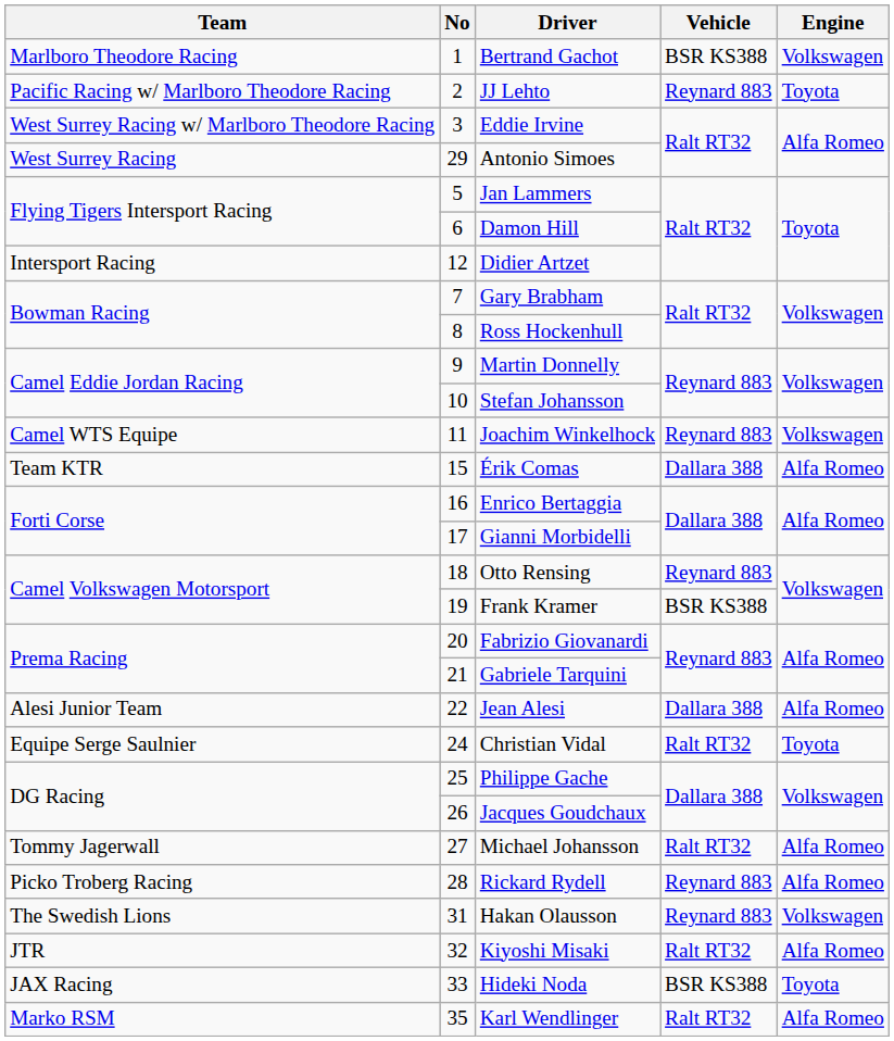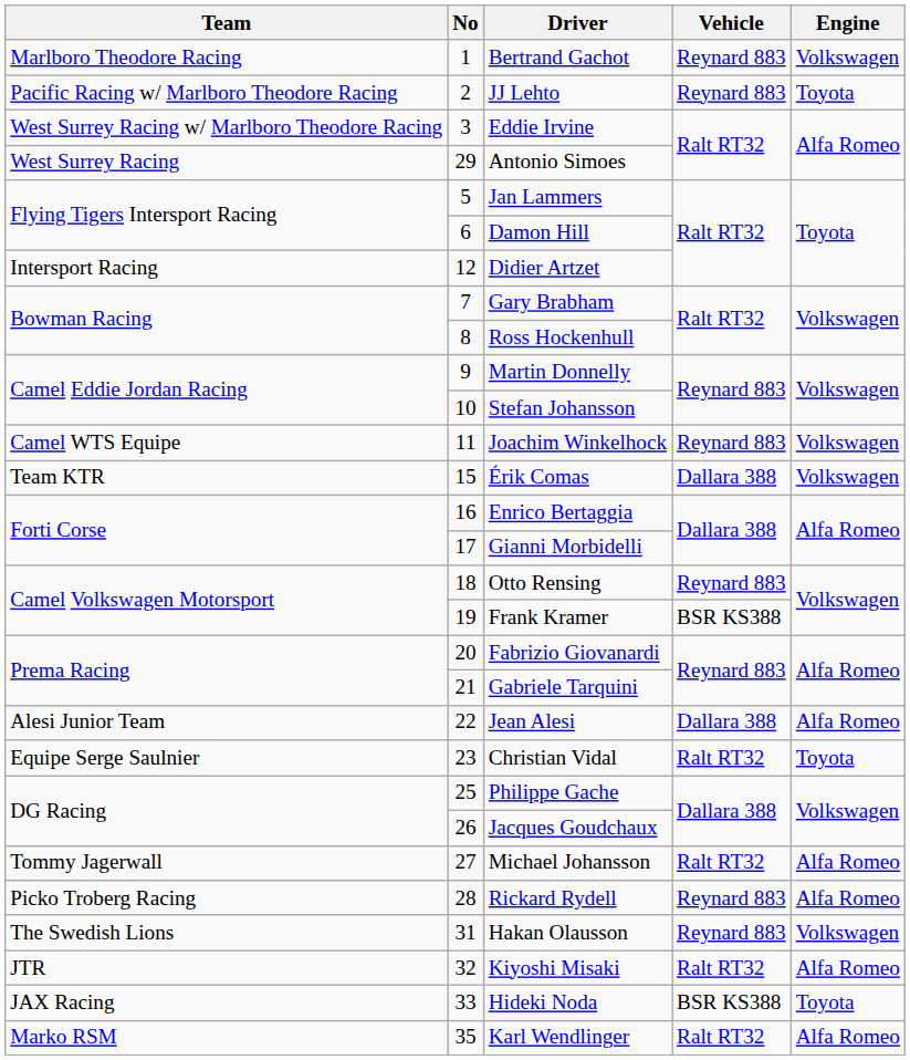Bertrand Gachot | Vehicle: BSR KS388 -> Reynard 883
Érik Comas | Engine: Alfa Romeo -> Volkswagen
Christian Vidal | No: 24 -> 23
